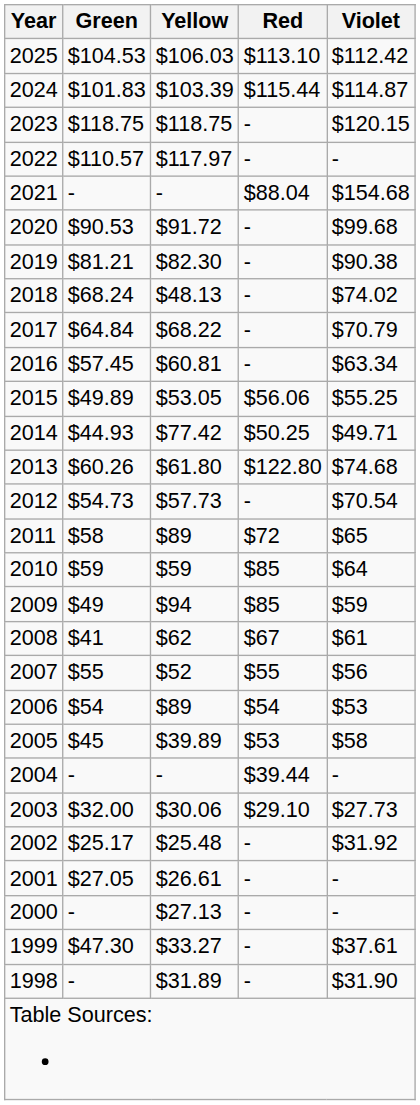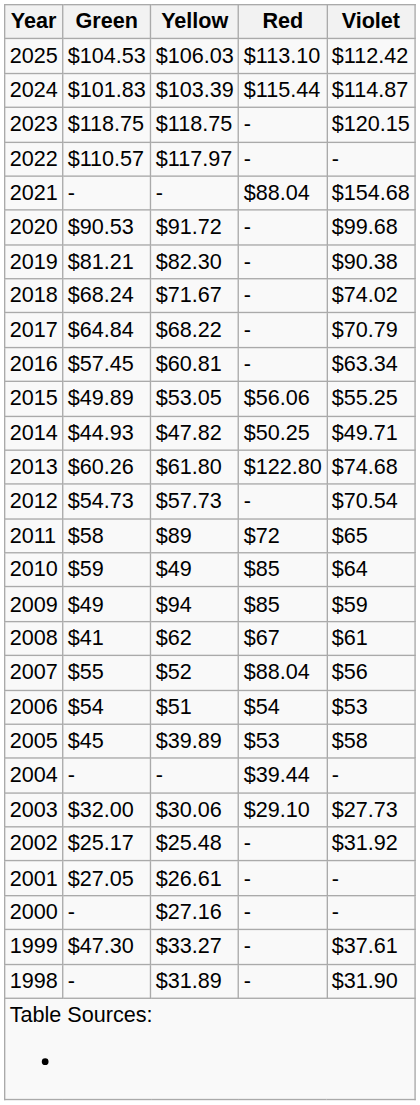2018 | Yellow: $48.13 -> $71.67
2014 | Yellow: $77.42 -> $47.82
2010 | Yellow: $59 -> $49
2007 | Red: $55 -> $88.04
2006 | Yellow: $89 -> $51
2000 | Yellow: $27.13 -> $27.16
